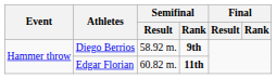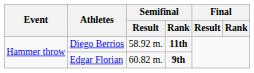Diego Berrios | Semifinal / Rank: 9th -> 11th
Edgar Florian | Semifinal / Rank: 11th -> 9th
